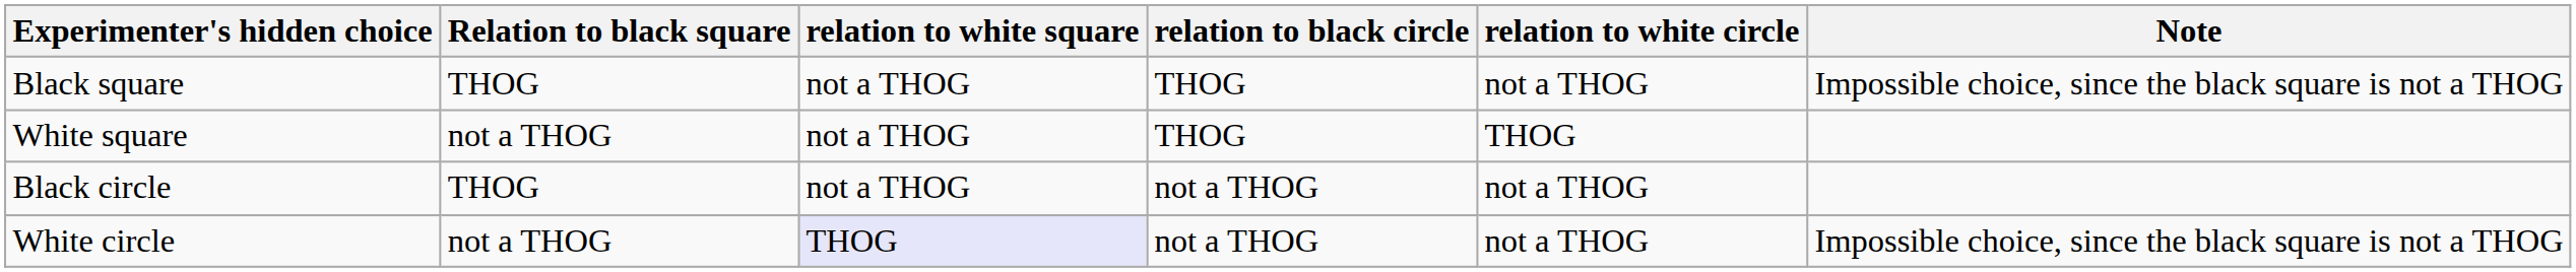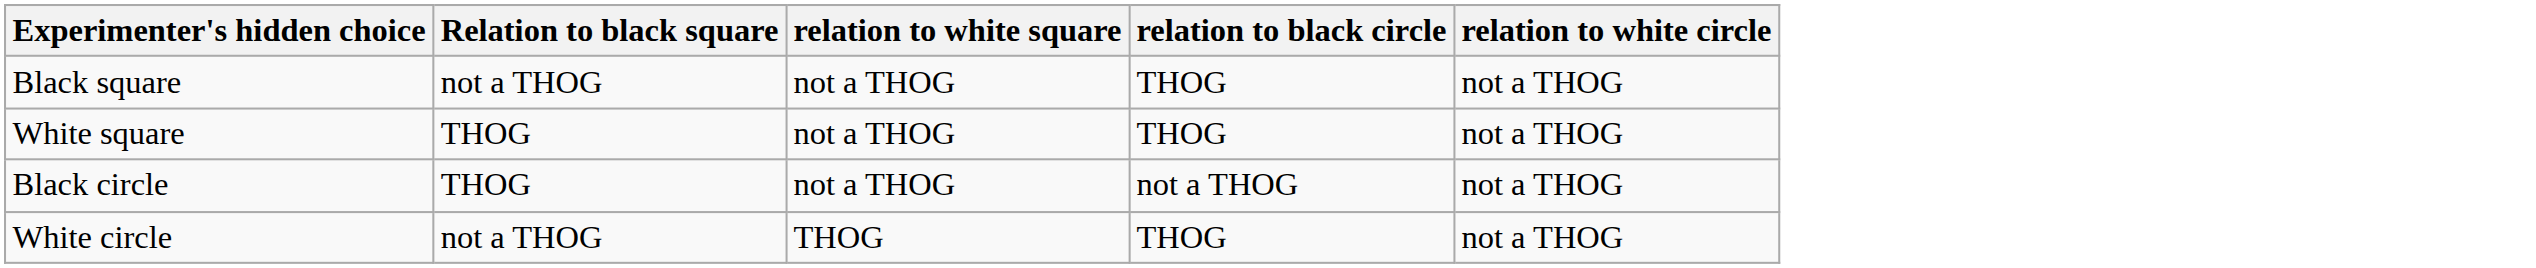- column: Note | Impossible choice, since the black square is not a THOG | Impossible choice, since the black square is not a THOG
Black square | Relation to black square: THOG -> not a THOG
White square | Relation to black square: not a THOG -> THOG
White square | relation to white circle: THOG -> not a THOG
White circle | relation to white square: lavender background -> no background
White circle | relation to black circle: not a THOG -> THOG
